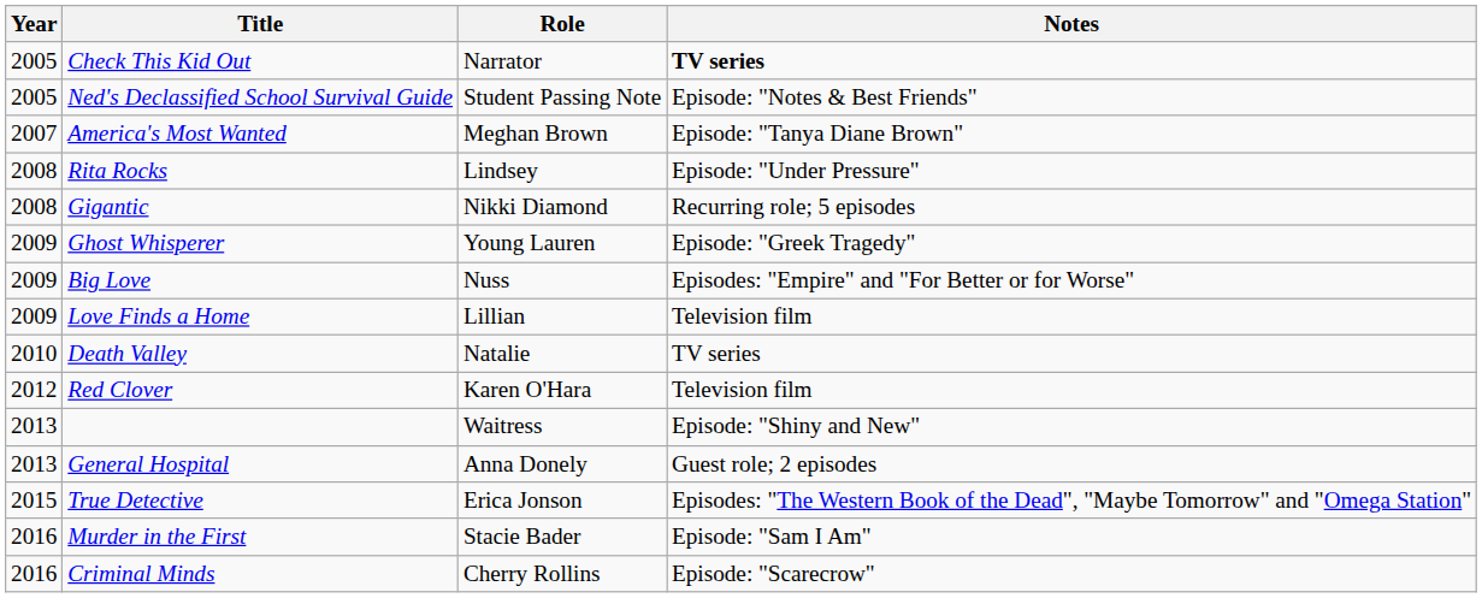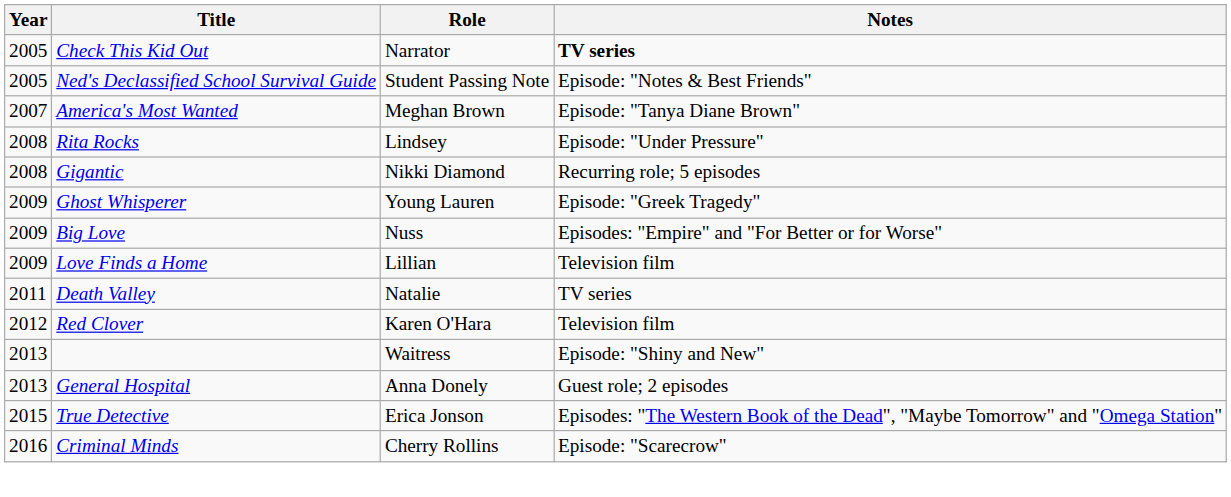Death Valley | Year: 2010 -> 2011
- row: 2016 | Murder in the First | Stacie Bader | Episode: "Sam I Am"
